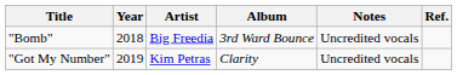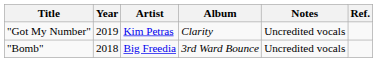rows swapped: "Bomb" <-> "Got My Number"
